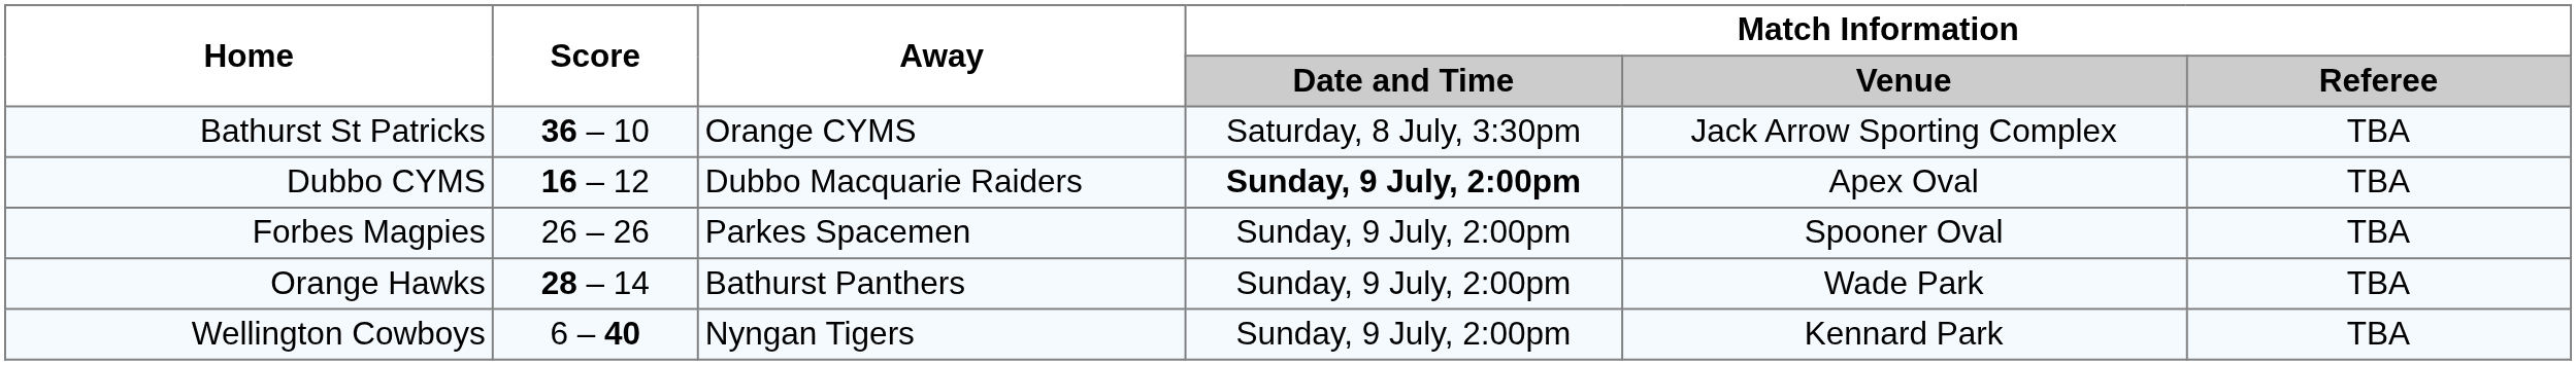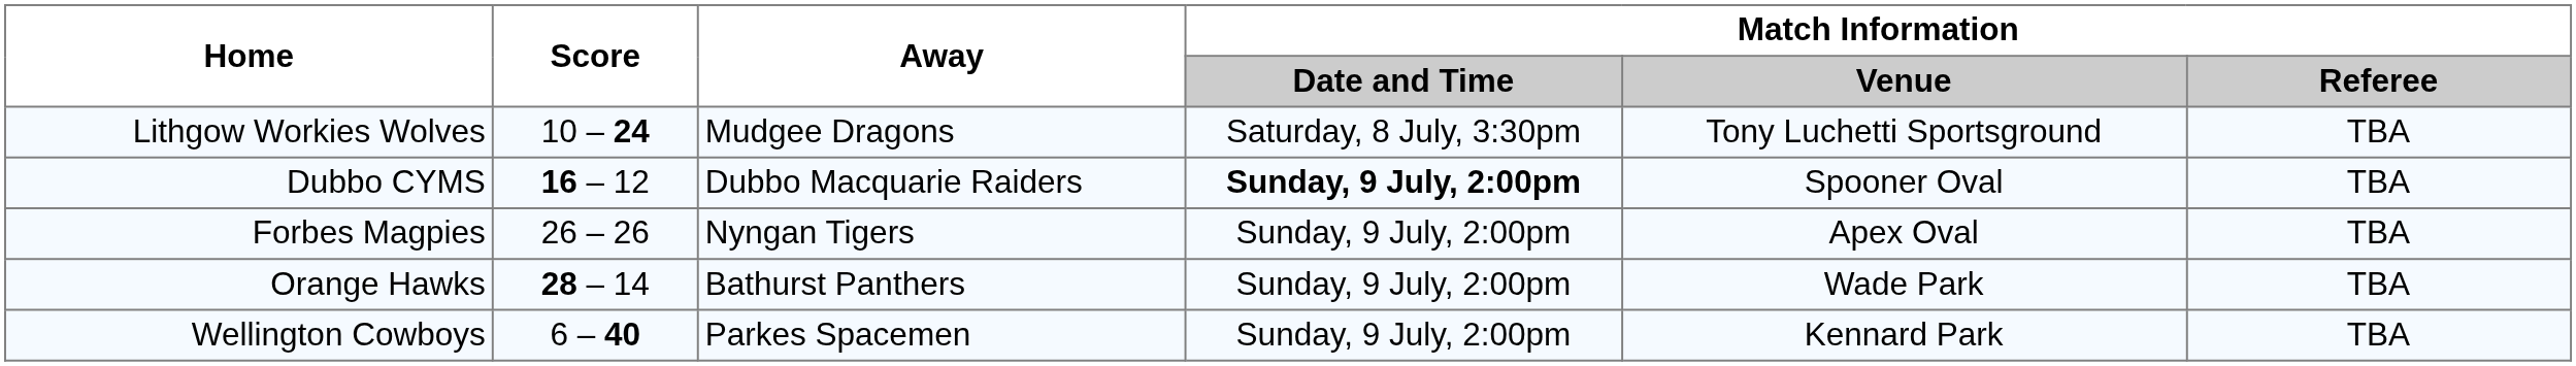- row: Bathurst St Patricks | 36 – 10 | Orange CYMS | Saturday, 8 July, 3:30pm | Jack Arrow Sporting Complex | TBA
+ row: Lithgow Workies Wolves | 10 – 24 | Mudgee Dragons | Saturday, 8 July, 3:30pm | Tony Luchetti Sportsground | TBA
Dubbo CYMS | Match Information / Venue: Apex Oval -> Spooner Oval
Forbes Magpies | Away: Parkes Spacemen -> Nyngan Tigers
Forbes Magpies | Match Information / Venue: Spooner Oval -> Apex Oval
Wellington Cowboys | Away: Nyngan Tigers -> Parkes Spacemen
